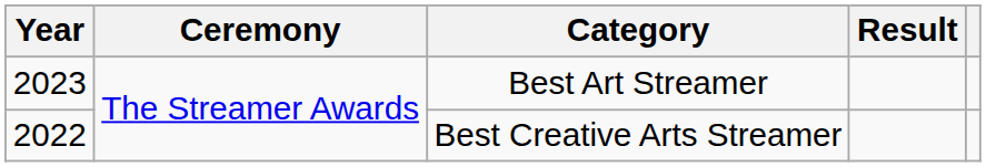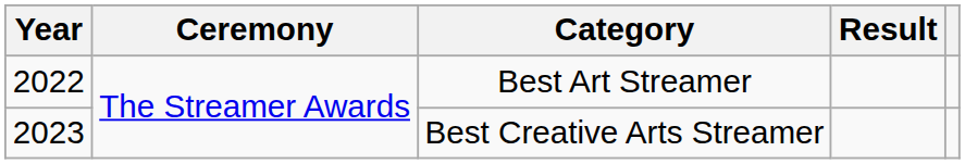Best Art Streamer | Year: 2023 -> 2022
Best Creative Arts Streamer | Year: 2022 -> 2023
